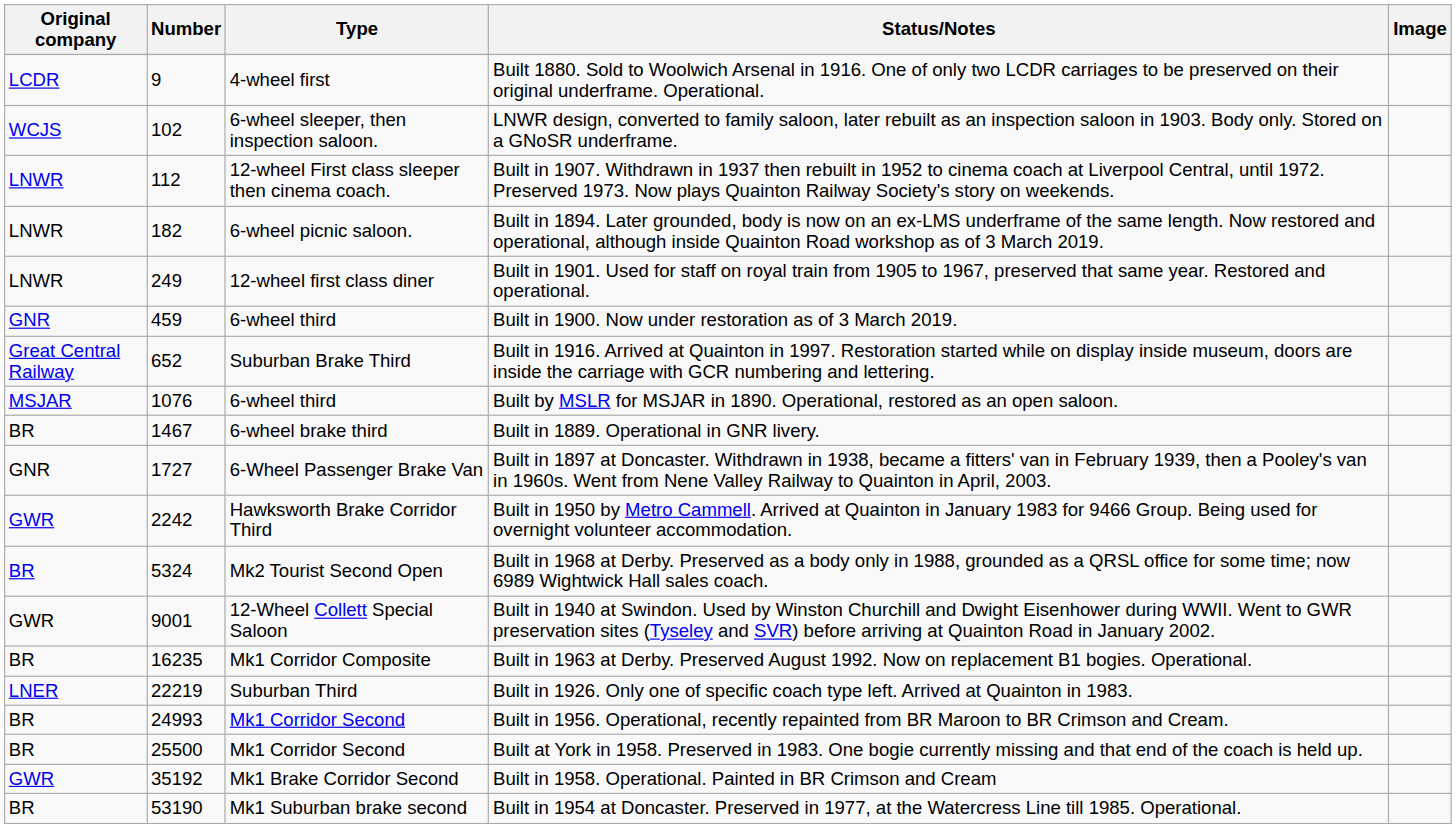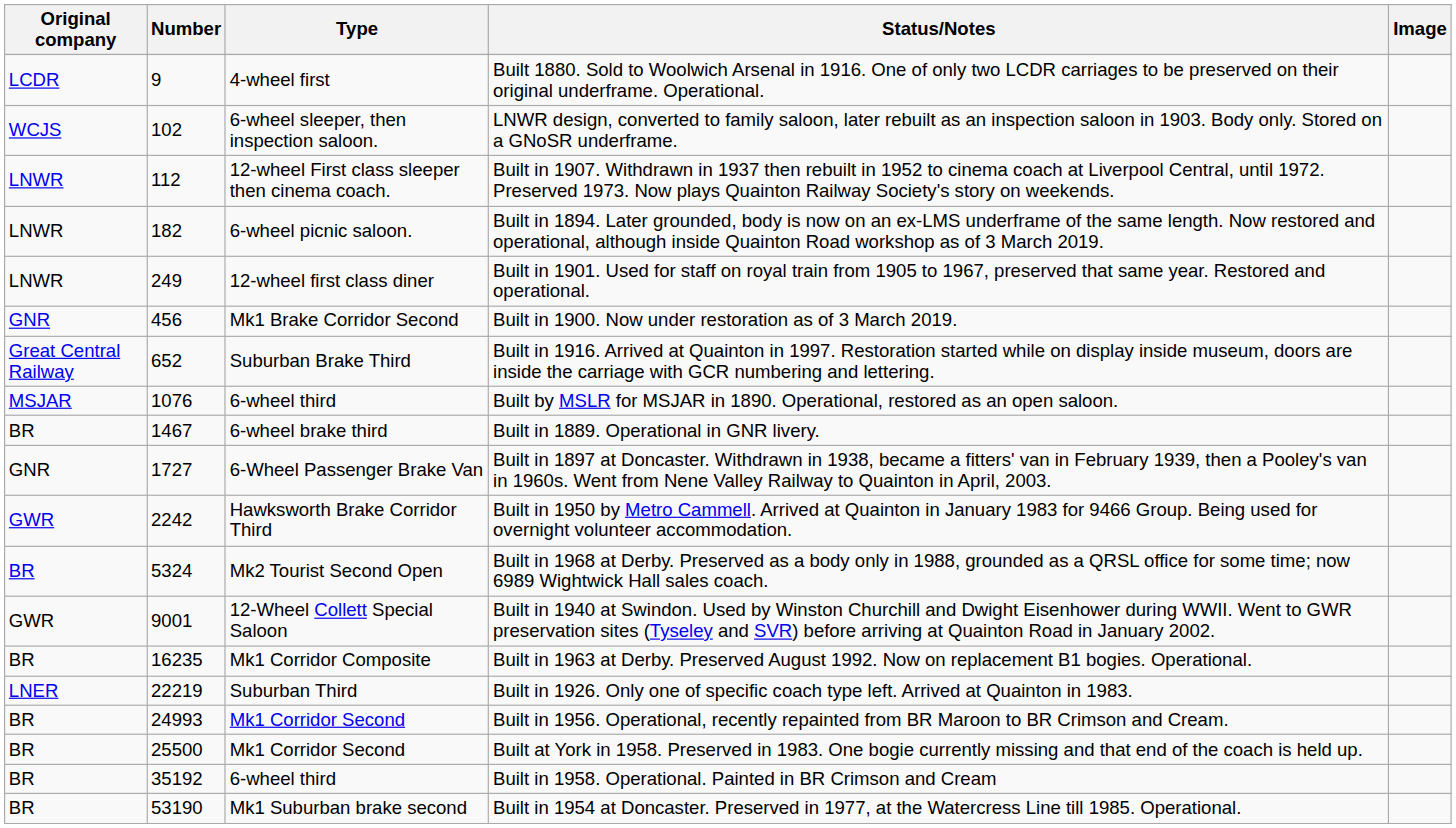Built in 1900. Now under restoration as of 3 March 2019. | Number: 459 -> 456
Built in 1900. Now under restoration as of 3 March 2019. | Type: 6-wheel third -> Mk1 Brake Corridor Second
Built in 1958. Operational. Painted in BR Crimson and Cream | Original company: GWR -> BR
Built in 1958. Operational. Painted in BR Crimson and Cream | Type: Mk1 Brake Corridor Second -> 6-wheel third
